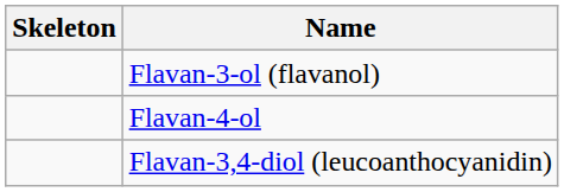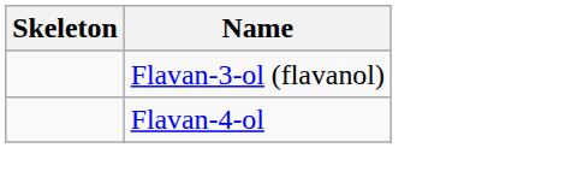- row: Flavan-3,4-diol (leucoanthocyanidin)
